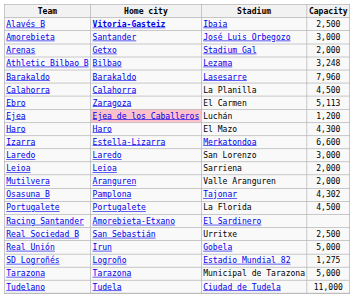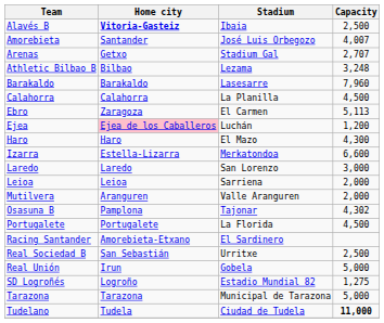Amorebieta | Capacity: 3,000 -> 4,007
Arenas | Capacity: 2,000 -> 2,707
Tudelano | Capacity: normal -> bold
